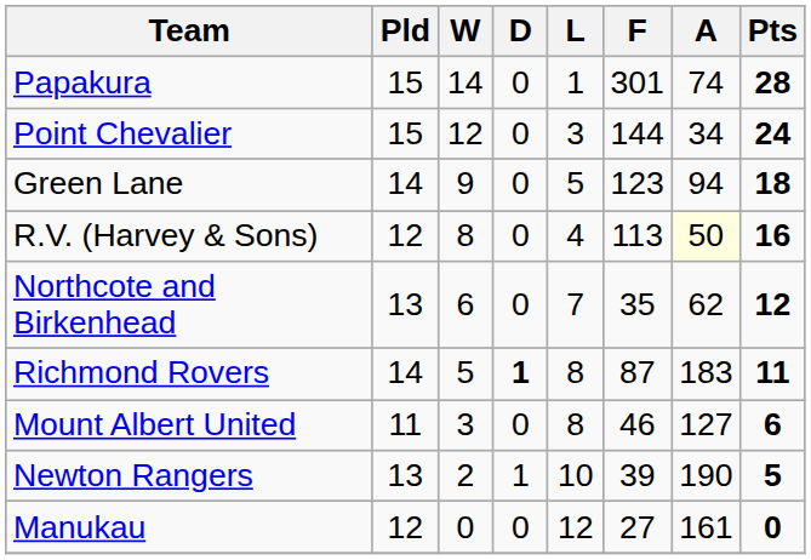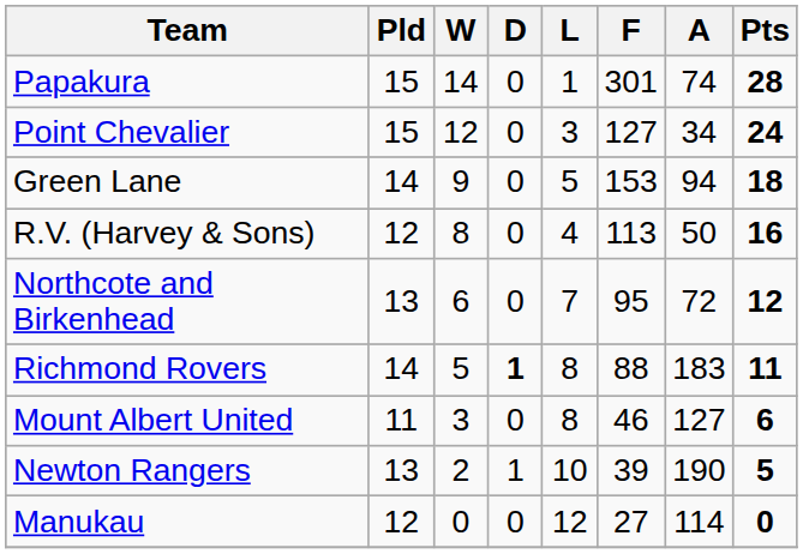Point Chevalier | F: 144 -> 127
Green Lane | F: 123 -> 153
R.V. (Harvey & Sons) | A: lightyellow background -> no background
Northcote and Birkenhead | F: 35 -> 95
Northcote and Birkenhead | A: 62 -> 72
Richmond Rovers | F: 87 -> 88
Manukau | A: 161 -> 114
